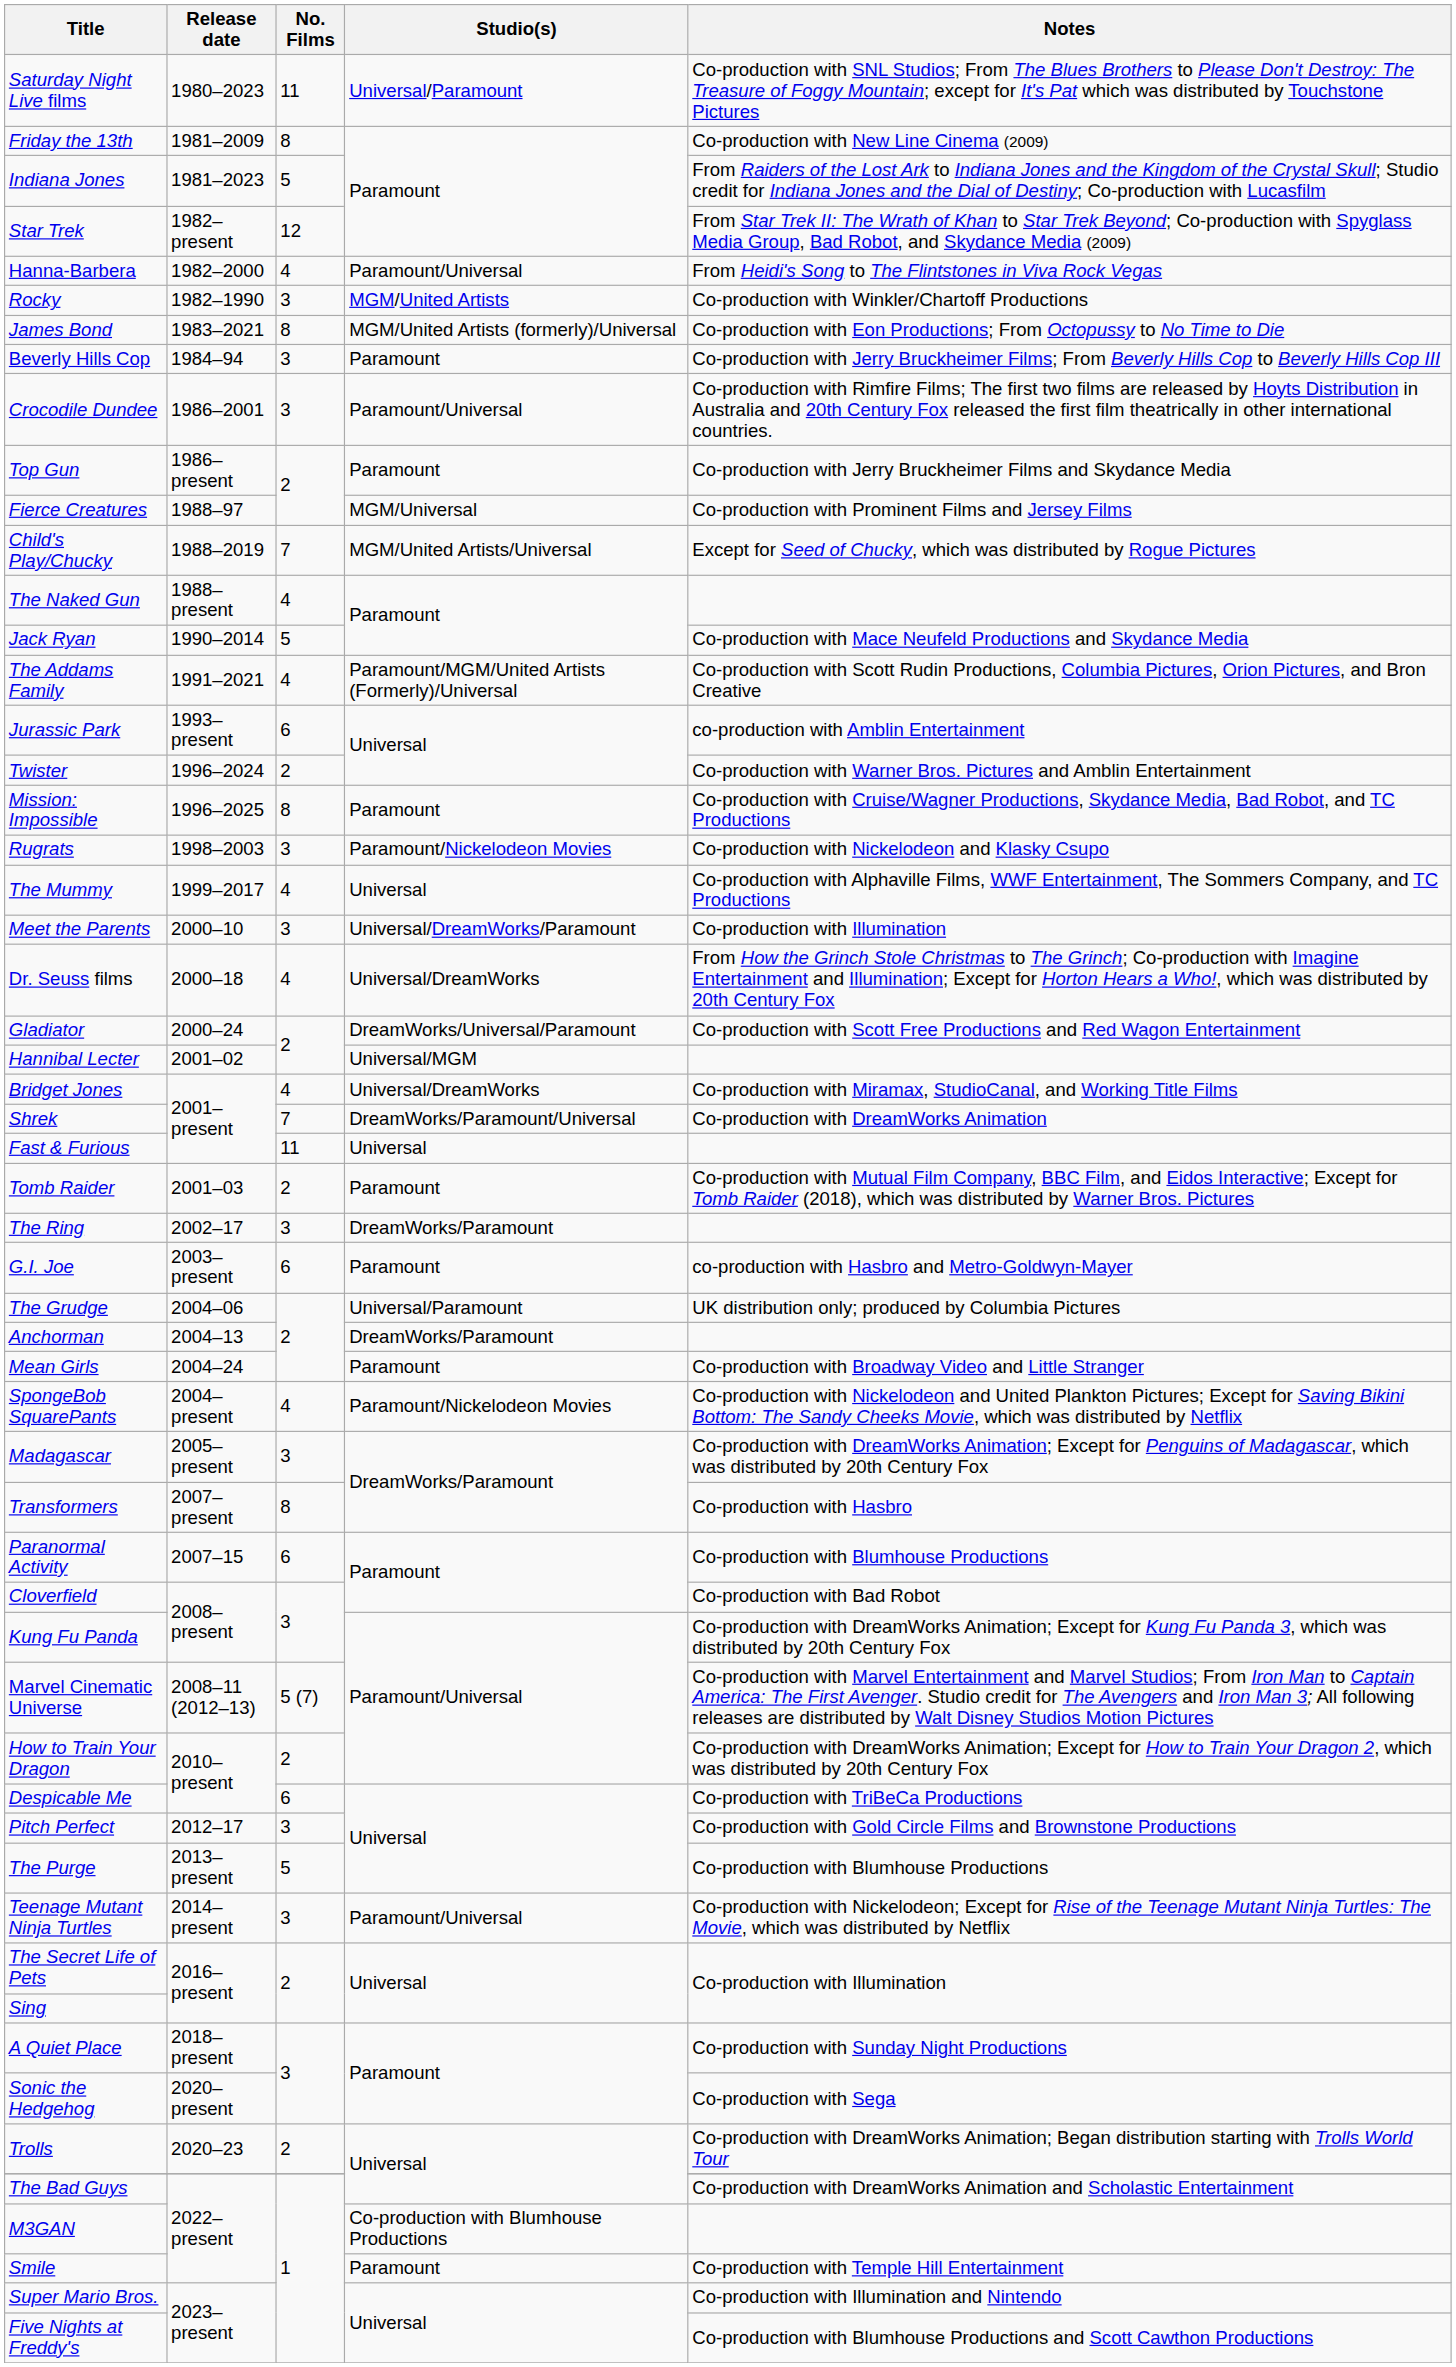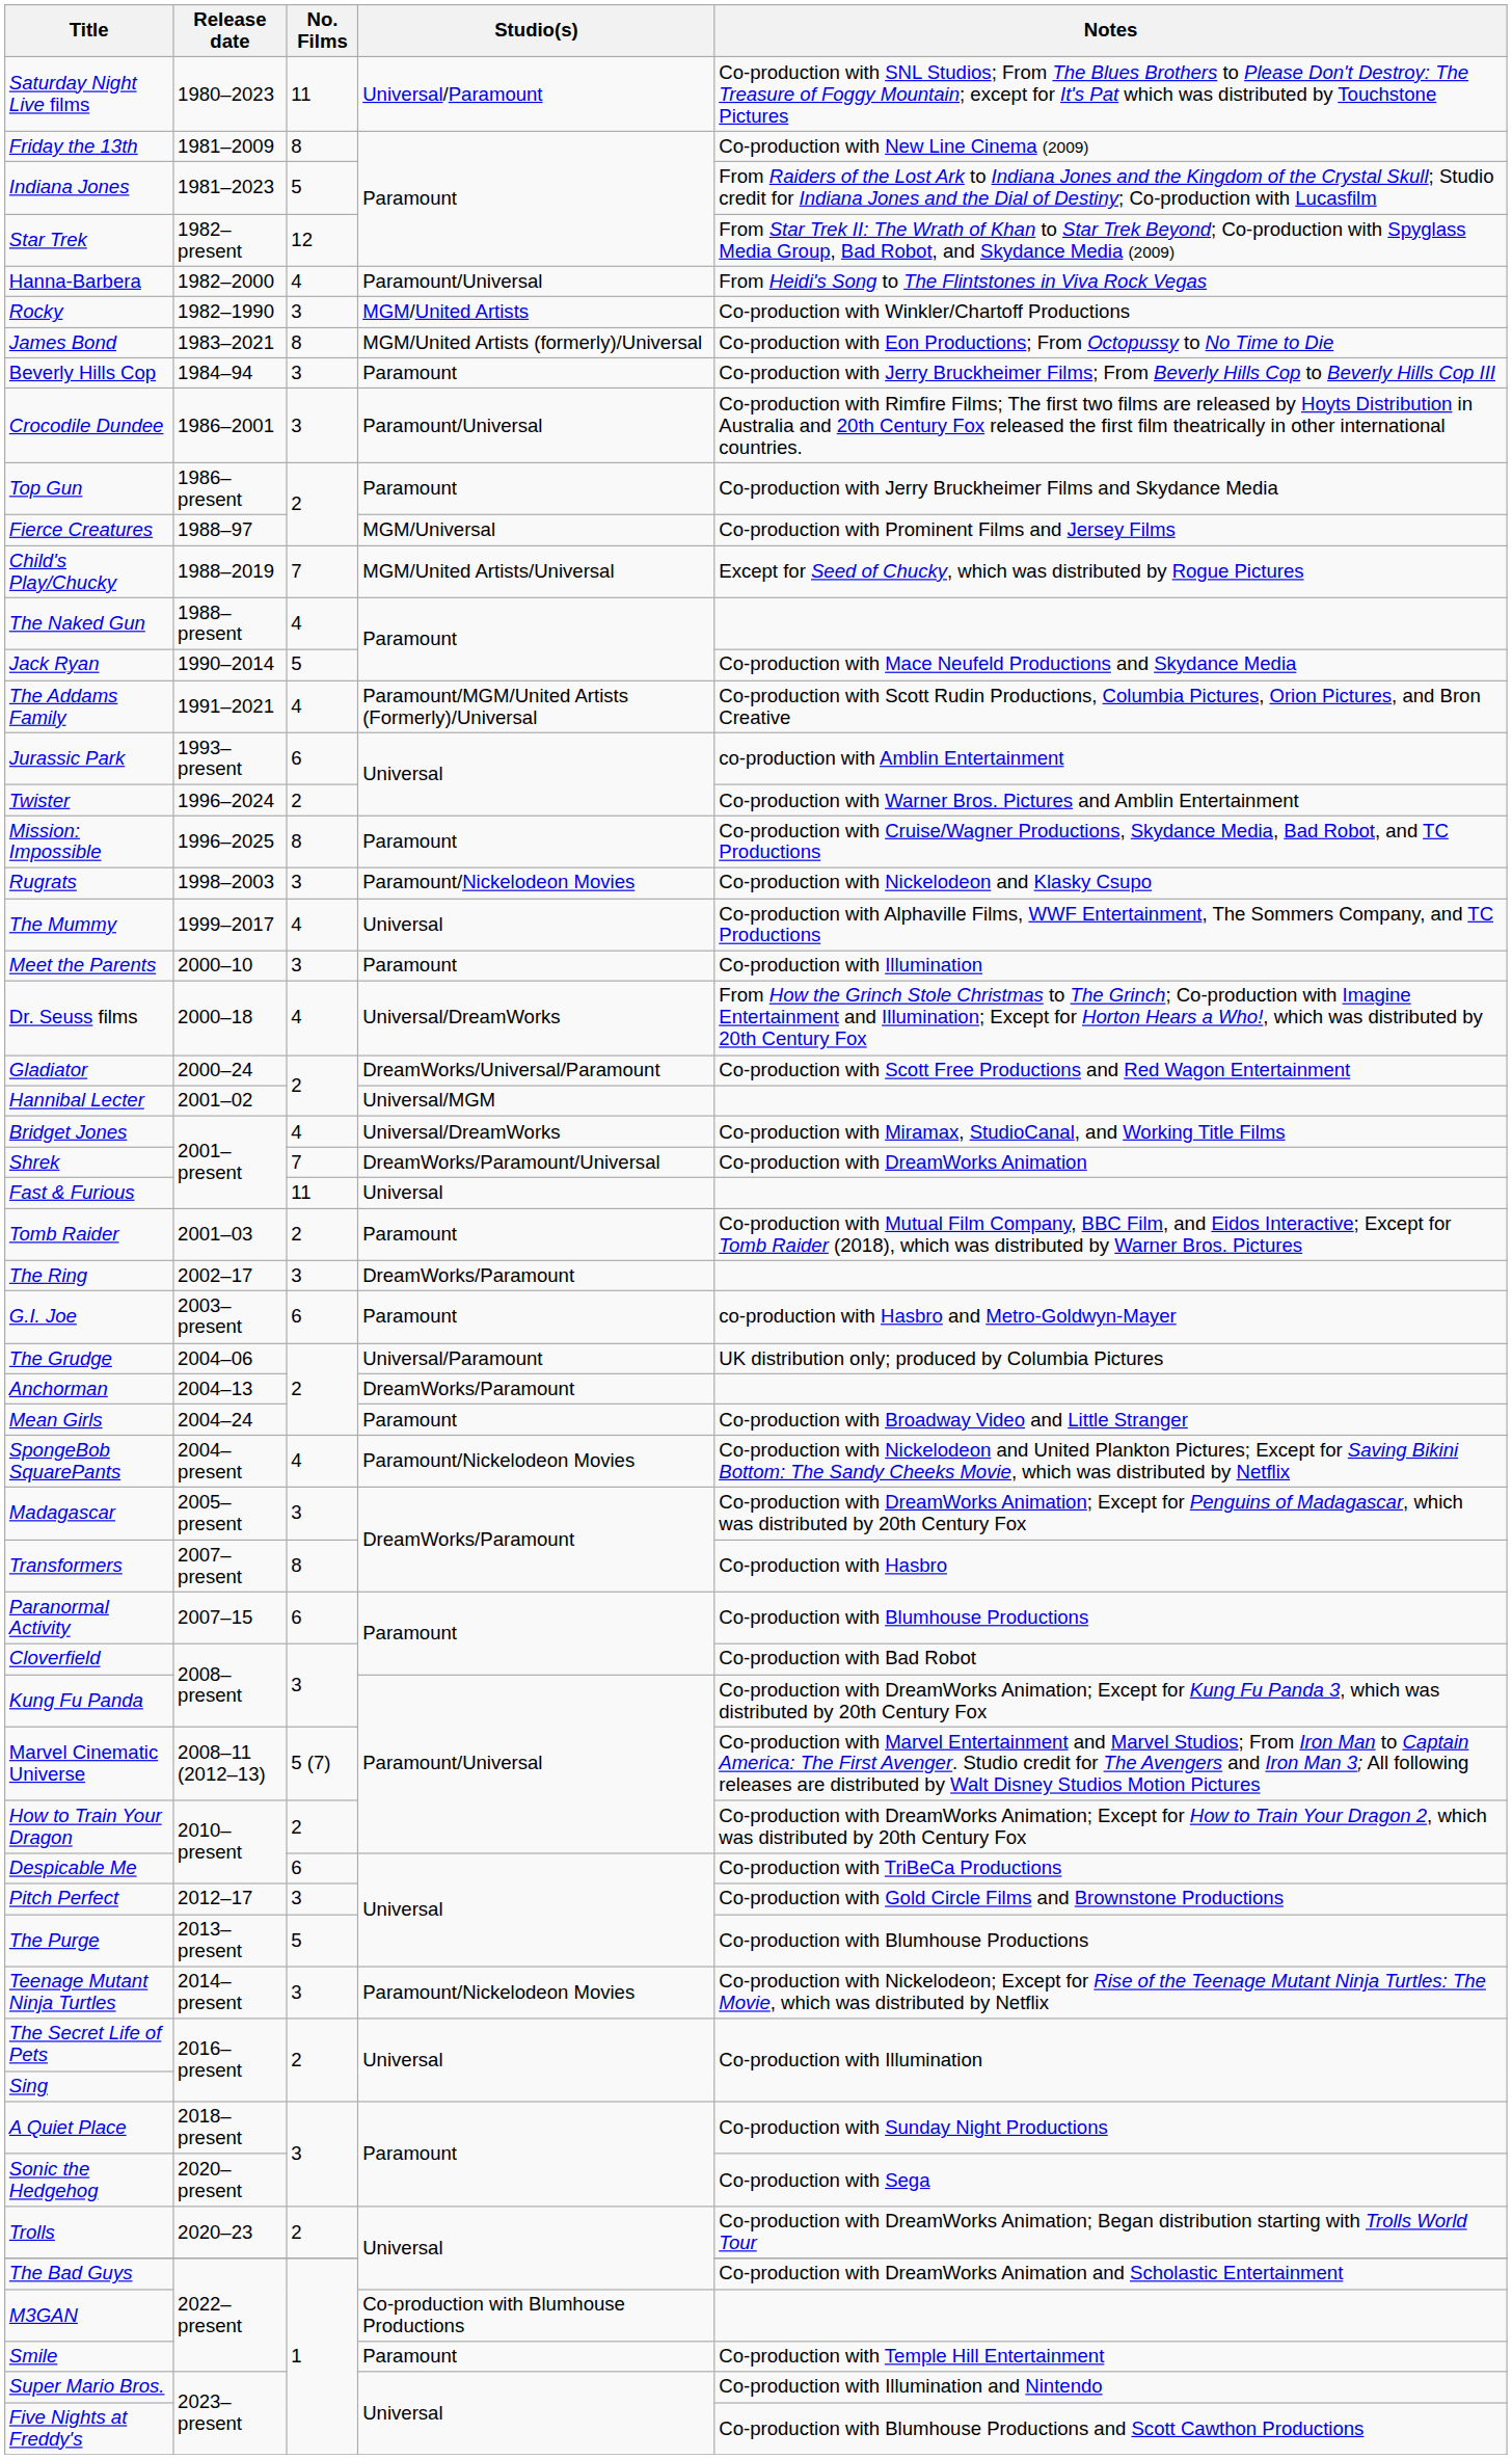Meet the Parents | Studio(s): Universal/DreamWorks/Paramount -> Paramount
Teenage Mutant Ninja Turtles | Studio(s): Paramount/Universal -> Paramount/Nickelodeon Movies
